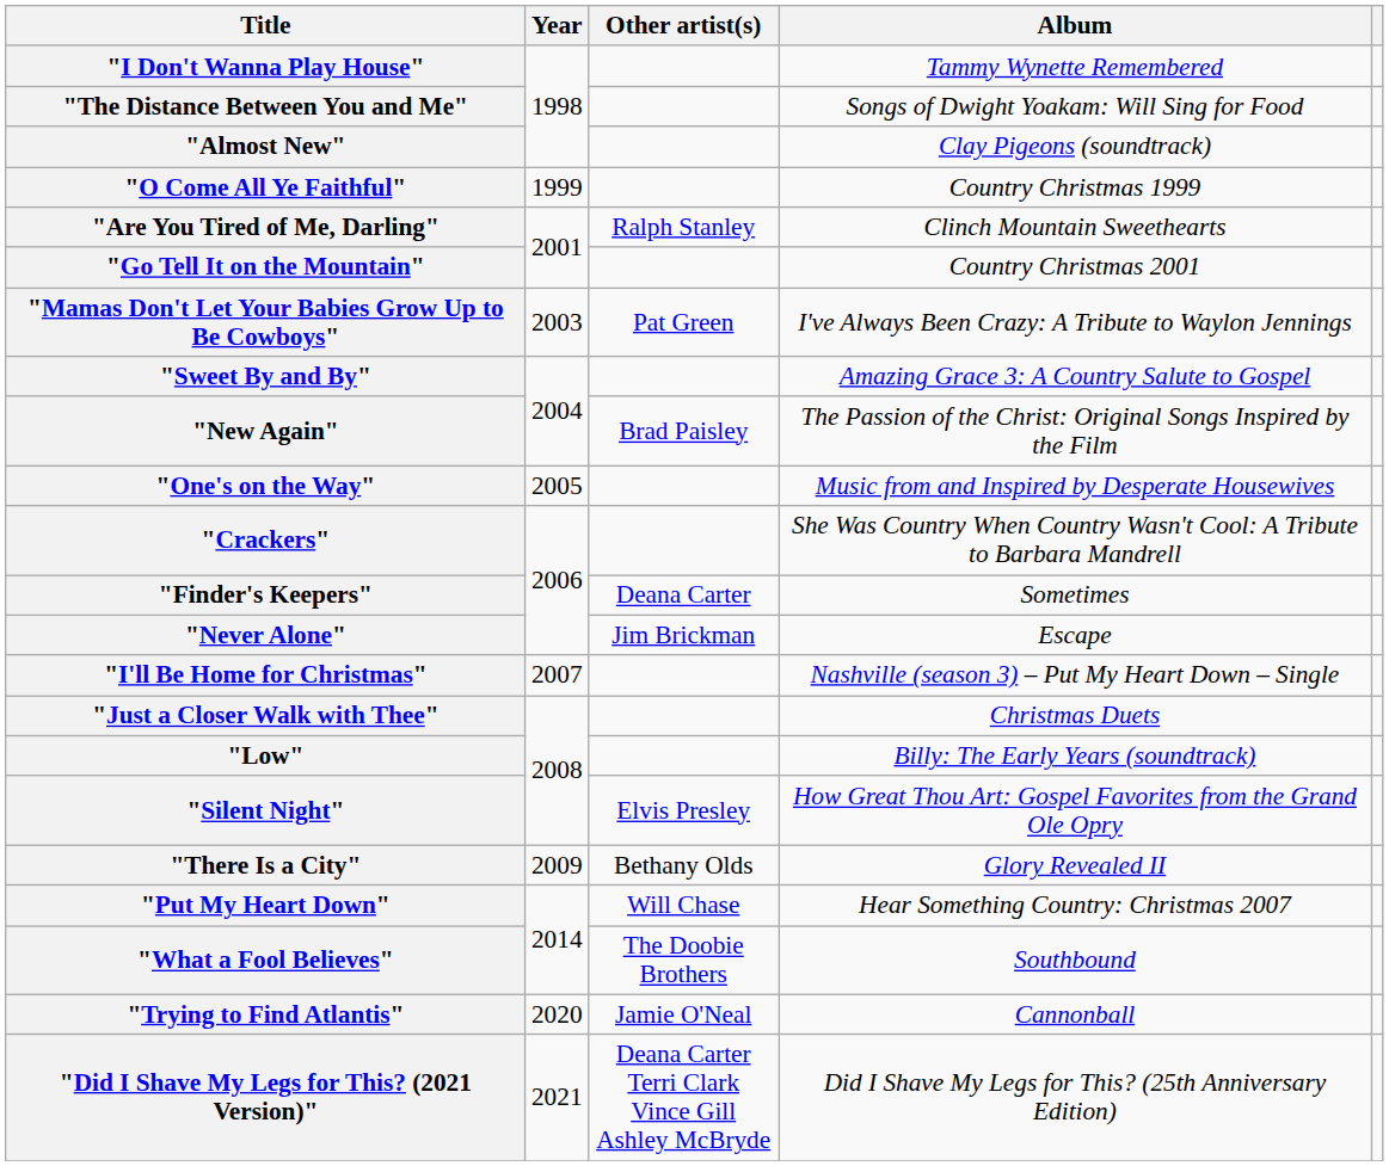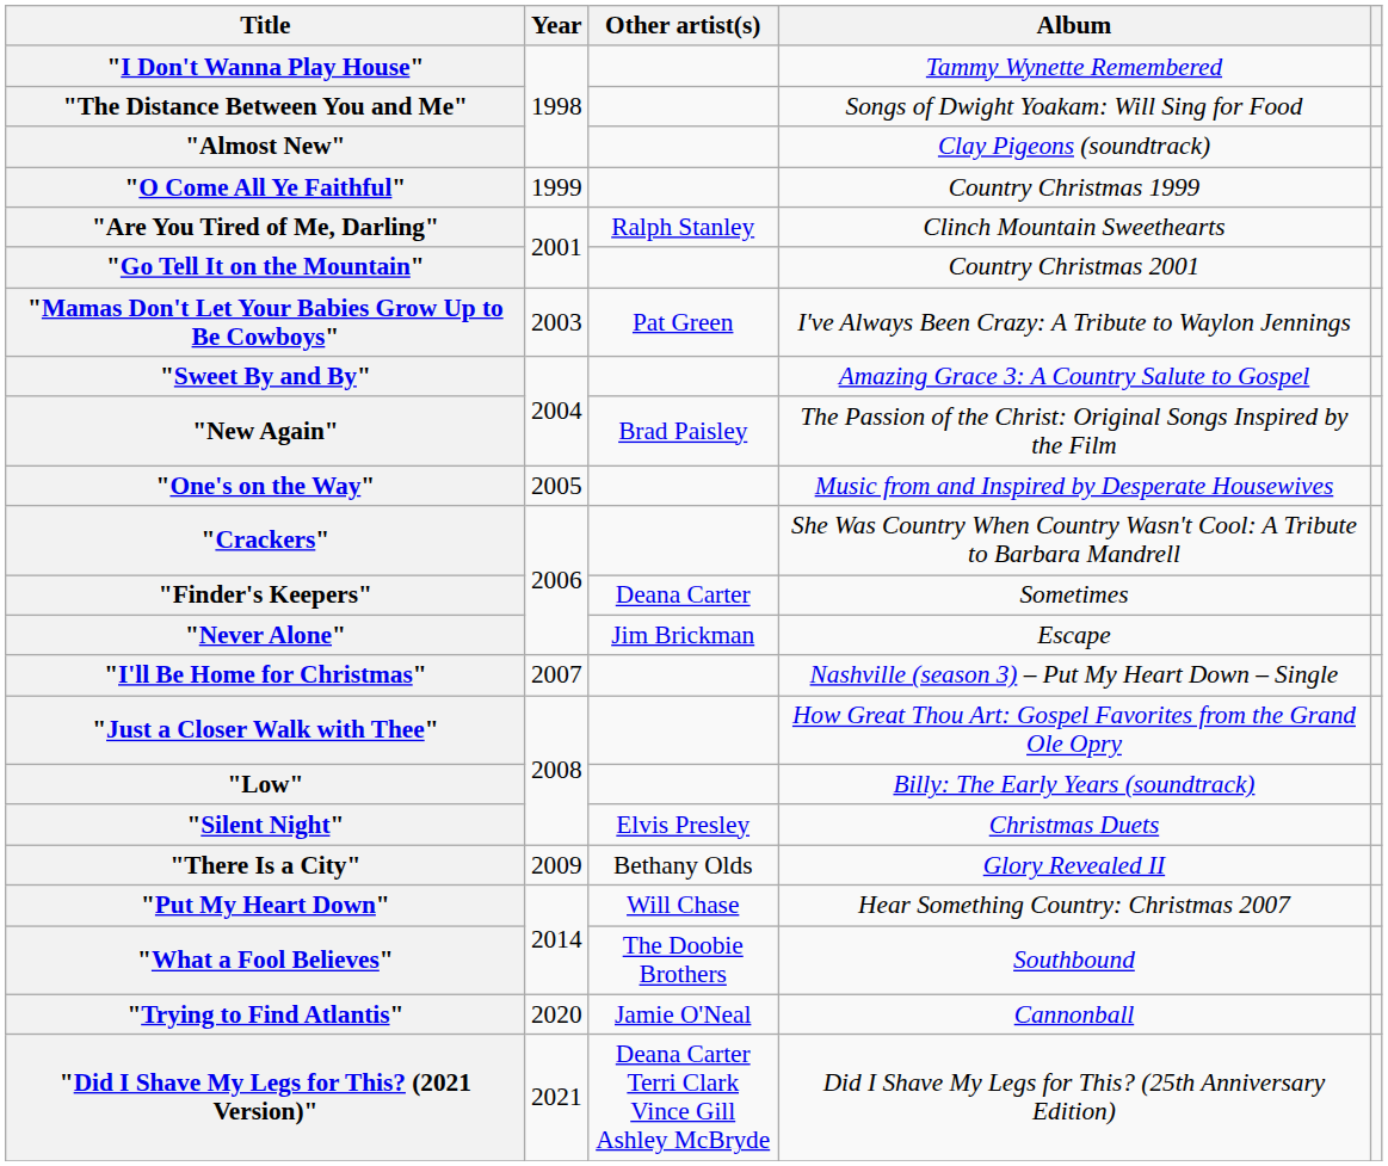"Just a Closer Walk with Thee" | Album: Christmas Duets -> How Great Thou Art: Gospel Favorites from the Grand Ole Opry
"Silent Night" | Album: How Great Thou Art: Gospel Favorites from the Grand Ole Opry -> Christmas Duets
